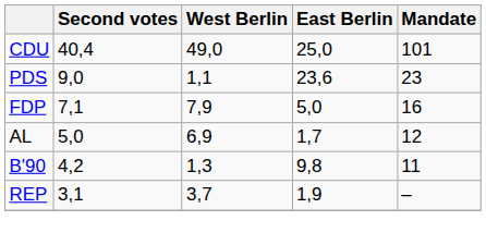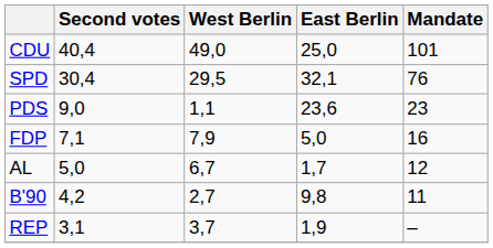+ row: SPD | 30,4 | 29,5 | 32,1 | 76
AL | West Berlin: 6,9 -> 6,7
B'90 | West Berlin: 1,3 -> 2,7
